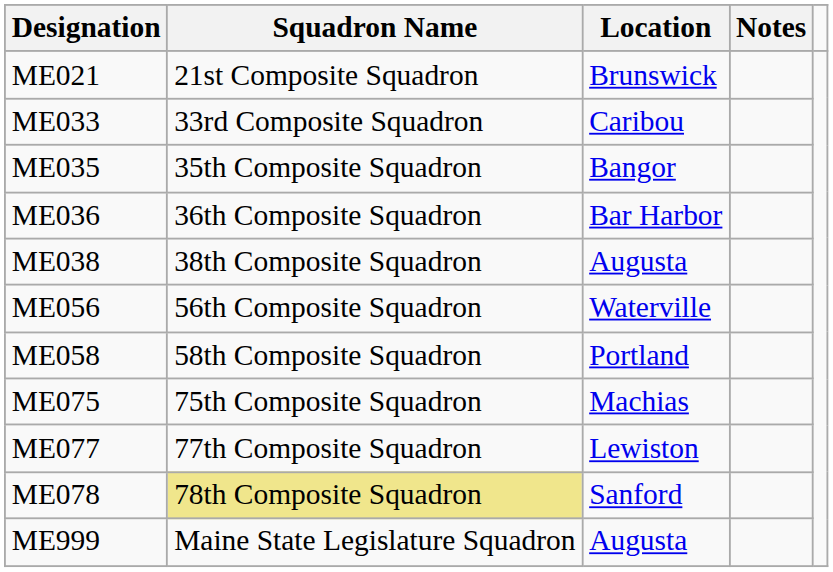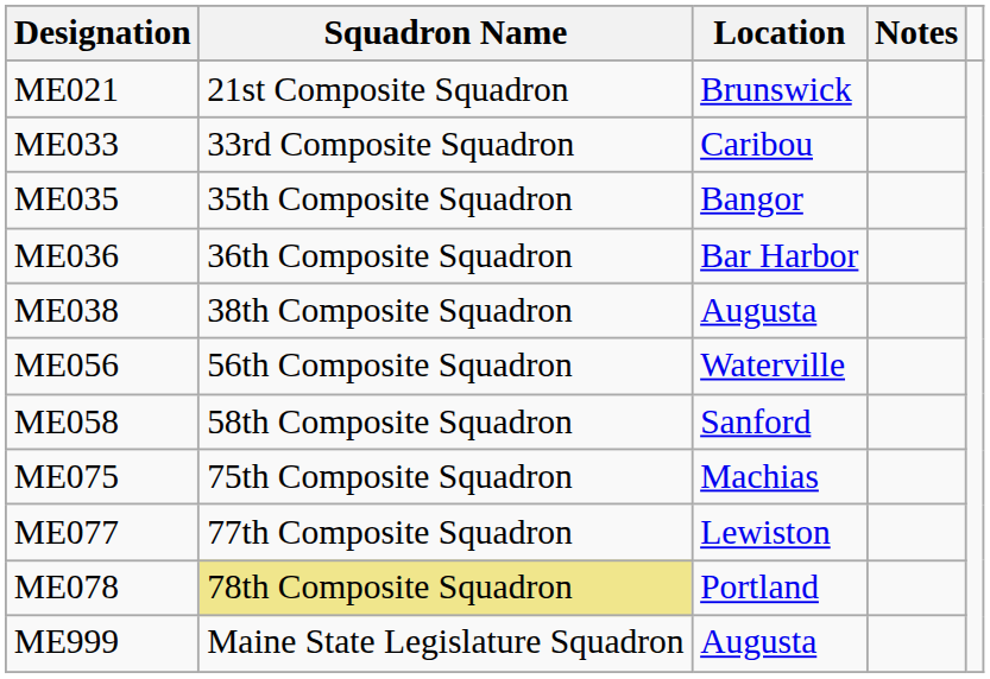ME058 | Location: Portland -> Sanford
ME078 | Location: Sanford -> Portland
